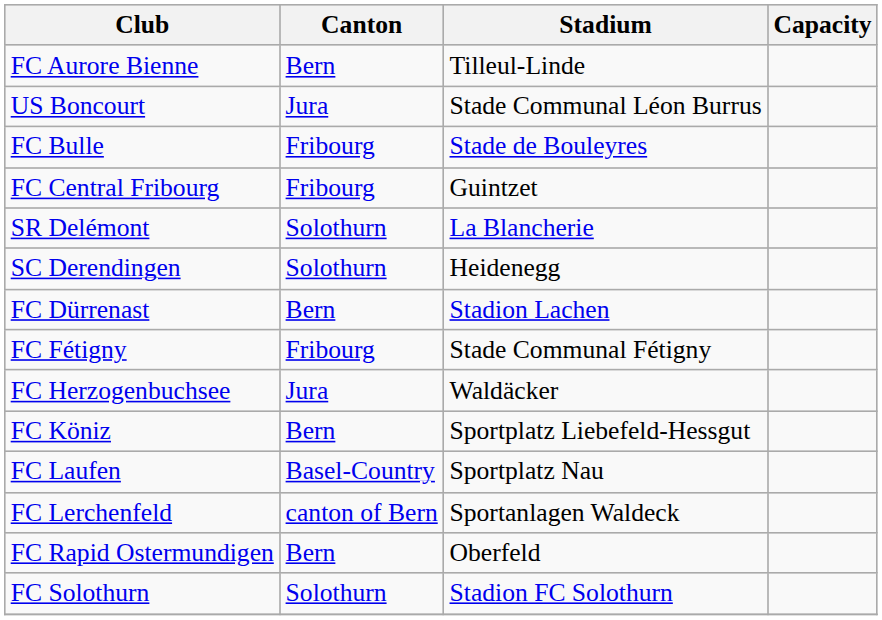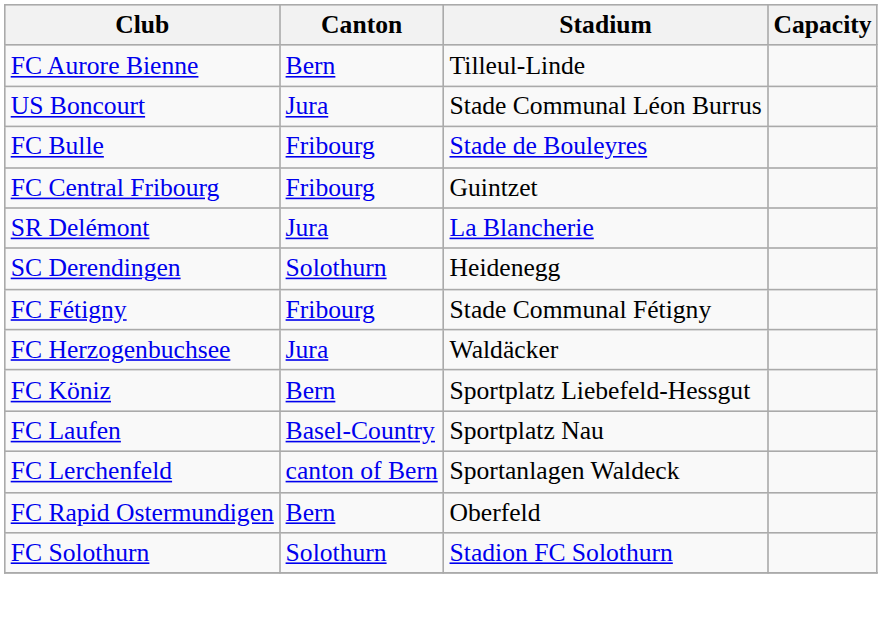SR Delémont | Canton: Solothurn -> Jura
- row: FC Dürrenast | Bern | Stadion Lachen
